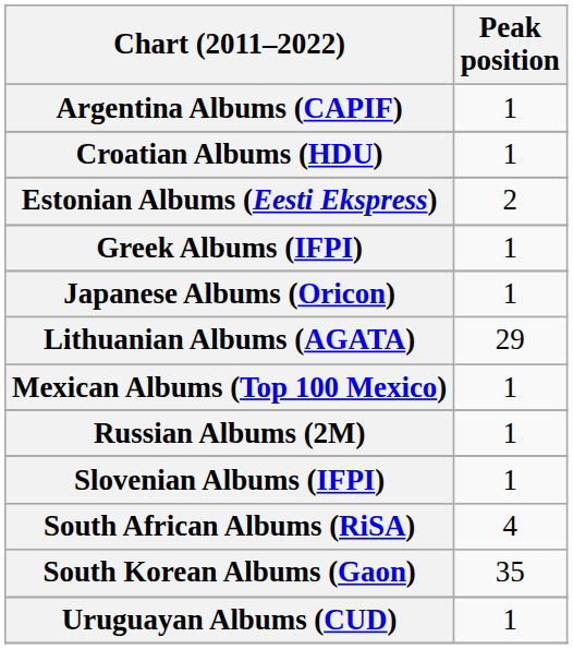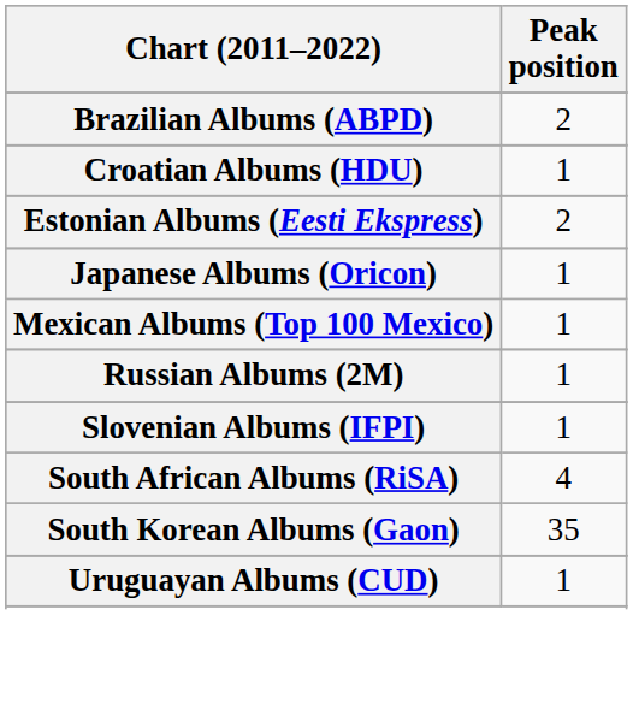- row: Argentina Albums (CAPIF) | 1
+ row: Brazilian Albums (ABPD) | 2
- row: Greek Albums (IFPI) | 1
- row: Lithuanian Albums (AGATA) | 29
